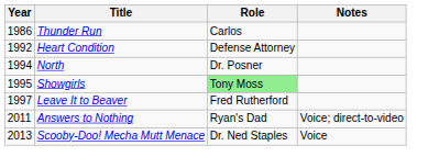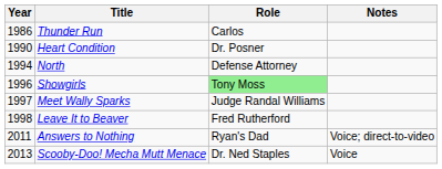Heart Condition | Year: 1992 -> 1990
Heart Condition | Role: Defense Attorney -> Dr. Posner
North | Role: Dr. Posner -> Defense Attorney
Showgirls | Year: 1995 -> 1996
+ row: 1997 | Meet Wally Sparks | Judge Randal Williams
Leave It to Beaver | Year: 1997 -> 1998
